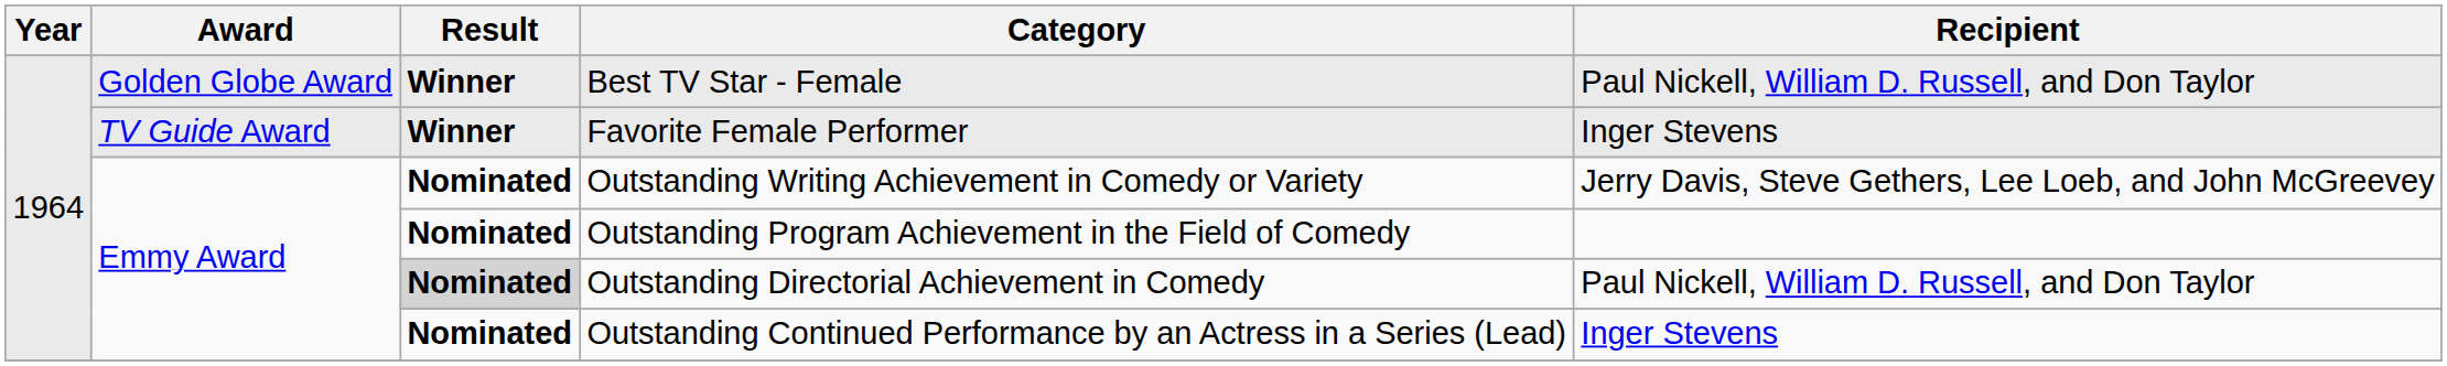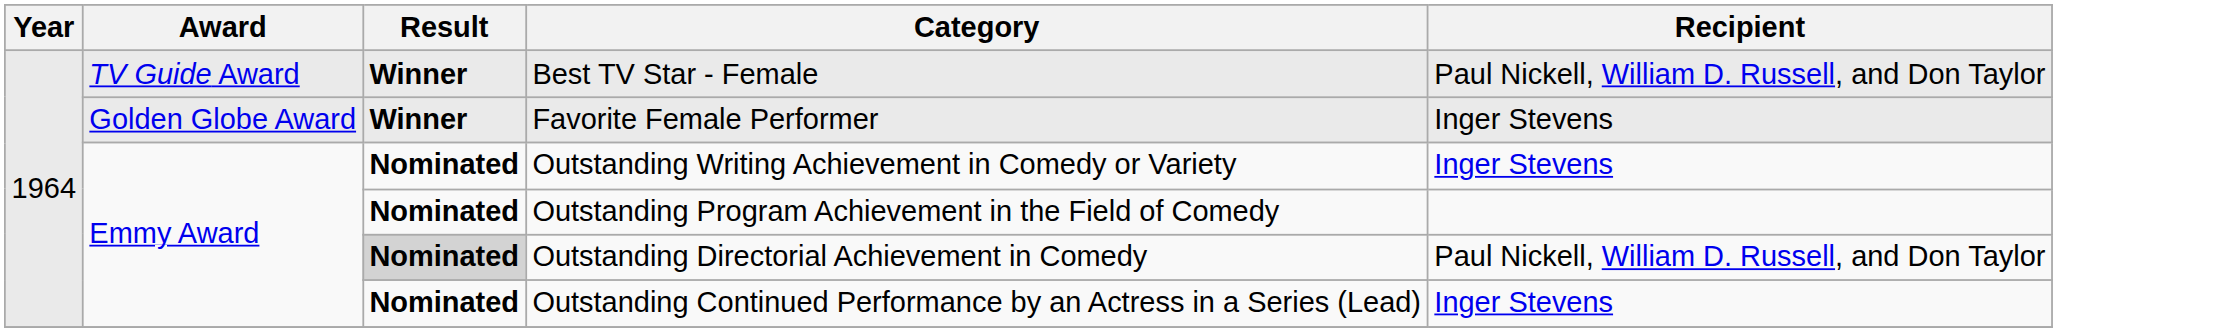Best TV Star - Female | Award: Golden Globe Award -> TV Guide Award
Favorite Female Performer | Award: TV Guide Award -> Golden Globe Award
Outstanding Writing Achievement in Comedy or Variety | Recipient: Jerry Davis, Steve Gethers, Lee Loeb, and John McGreevey -> Inger Stevens
